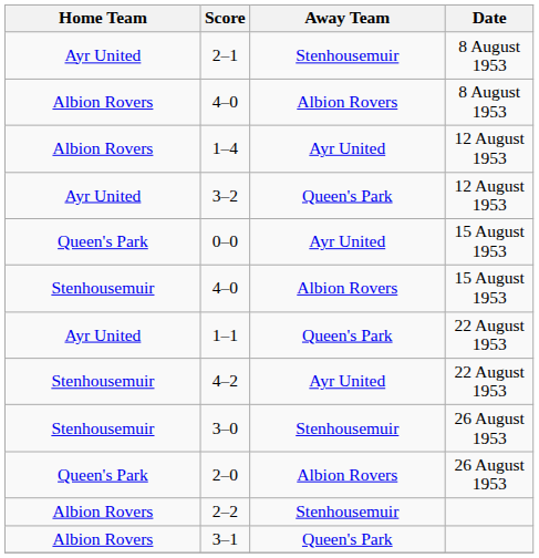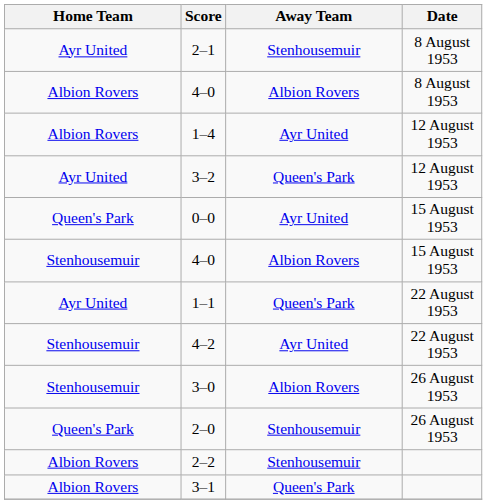3–0 | Away Team: Stenhousemuir -> Albion Rovers
2–0 | Away Team: Albion Rovers -> Stenhousemuir
